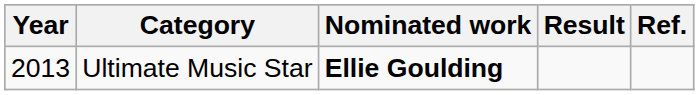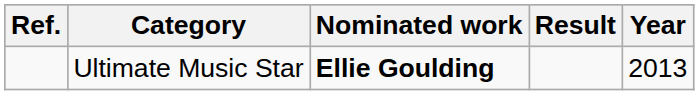columns swapped: Year <-> Ref.
